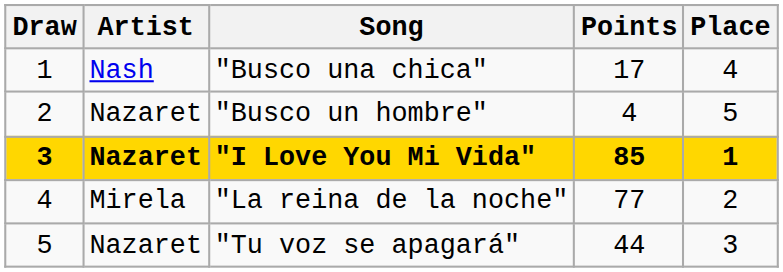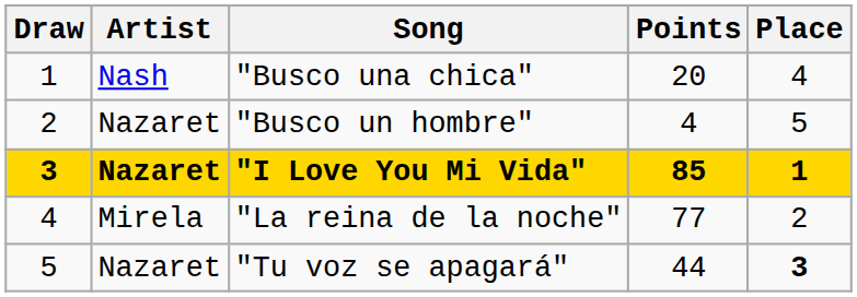"Busco una chica" | Points: 17 -> 20
"Tu voz se apagará" | Place: normal -> bold
